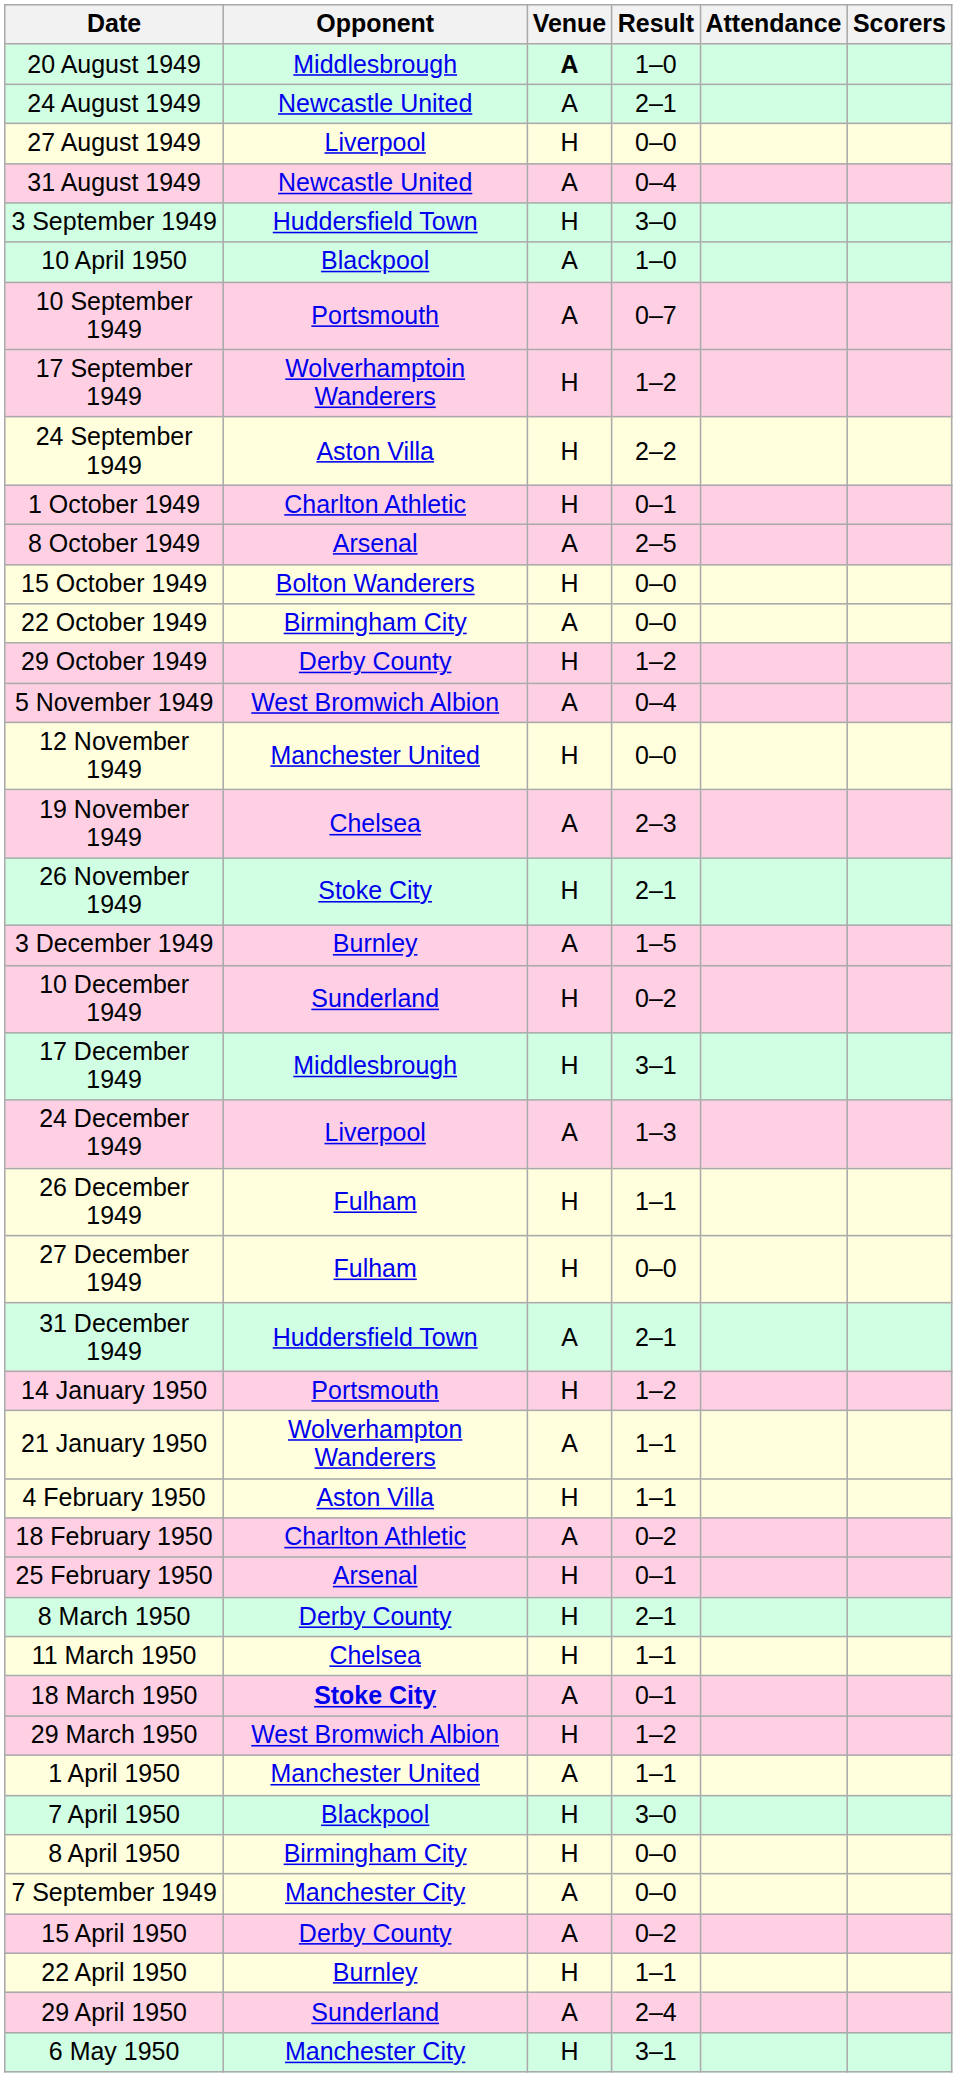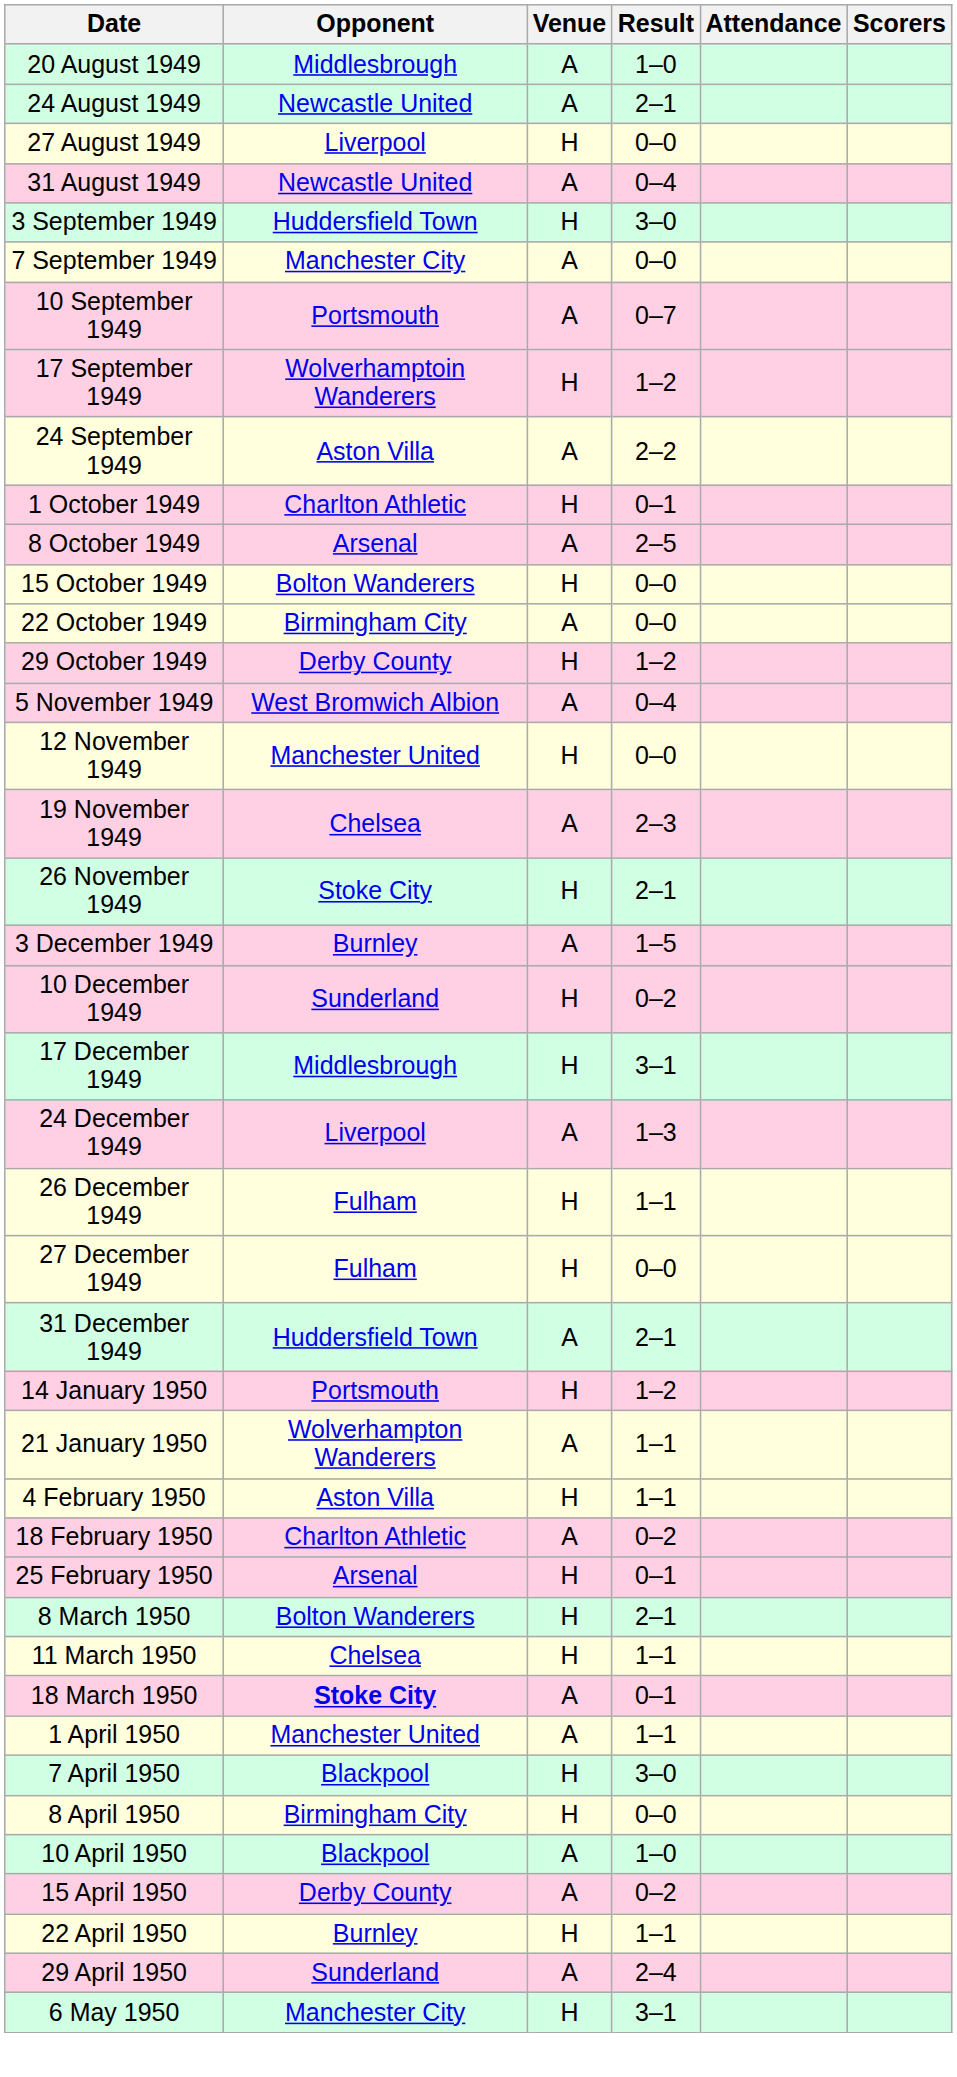20 August 1949 | Venue: bold -> normal
rows swapped: 7 September 1949 <-> 10 April 1950
24 September 1949 | Venue: H -> A
8 March 1950 | Opponent: Derby County -> Bolton Wanderers
- row: 29 March 1950 | West Bromwich Albion | H | 1–2
